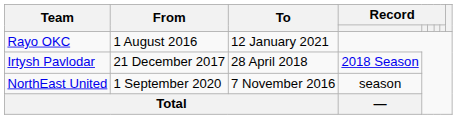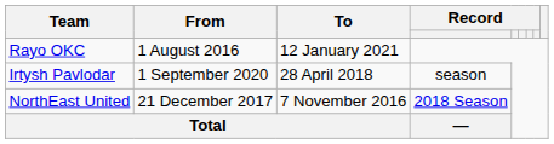Irtysh Pavlodar | From: 21 December 2017 -> 1 September 2020
Irtysh Pavlodar | column 4: 2018 Season -> season
NorthEast United | From: 1 September 2020 -> 21 December 2017
NorthEast United | column 4: season -> 2018 Season
